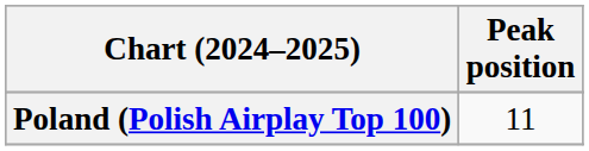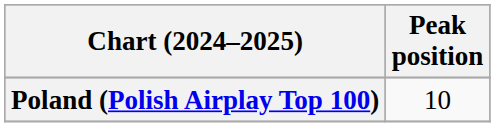Poland (Polish Airplay Top 100) | Peak position: 11 -> 10
